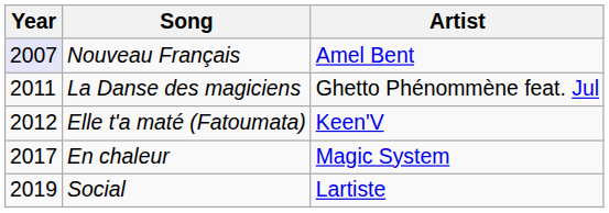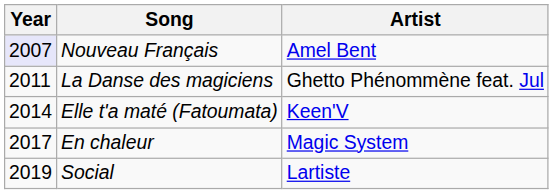Elle t'a maté (Fatoumata) | Year: 2012 -> 2014
